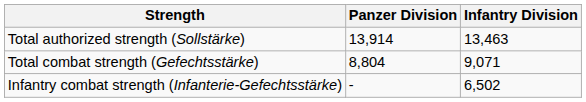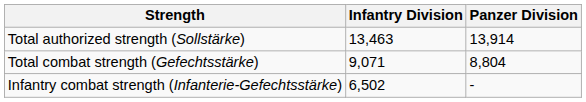columns swapped: Infantry Division <-> Panzer Division
